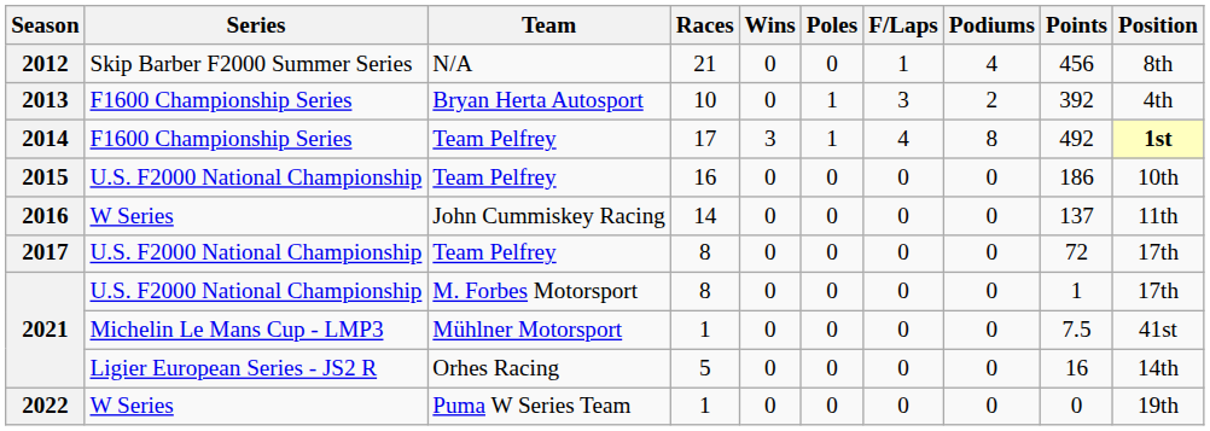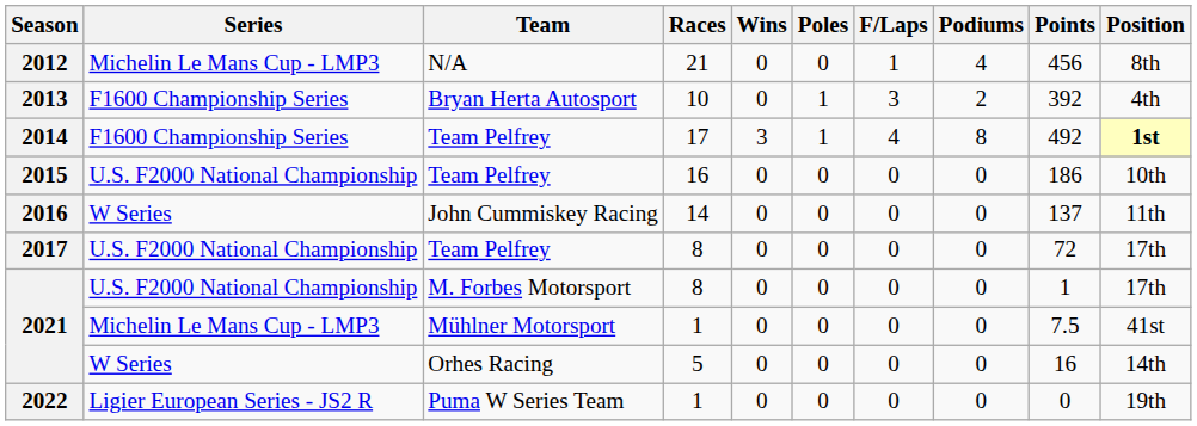2012 | Series: Skip Barber F2000 Summer Series -> Michelin Le Mans Cup - LMP3
2021 / Orhes Racing | Series: Ligier European Series - JS2 R -> W Series
2022 | Series: W Series -> Ligier European Series - JS2 R
